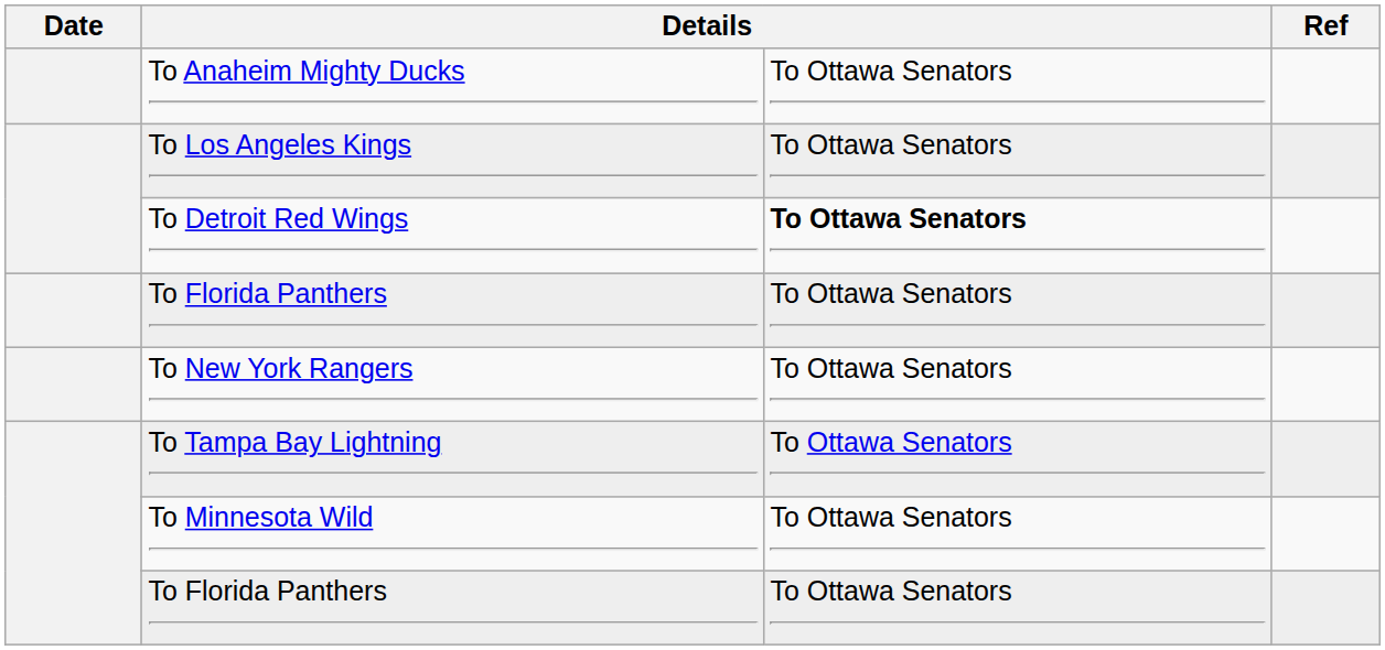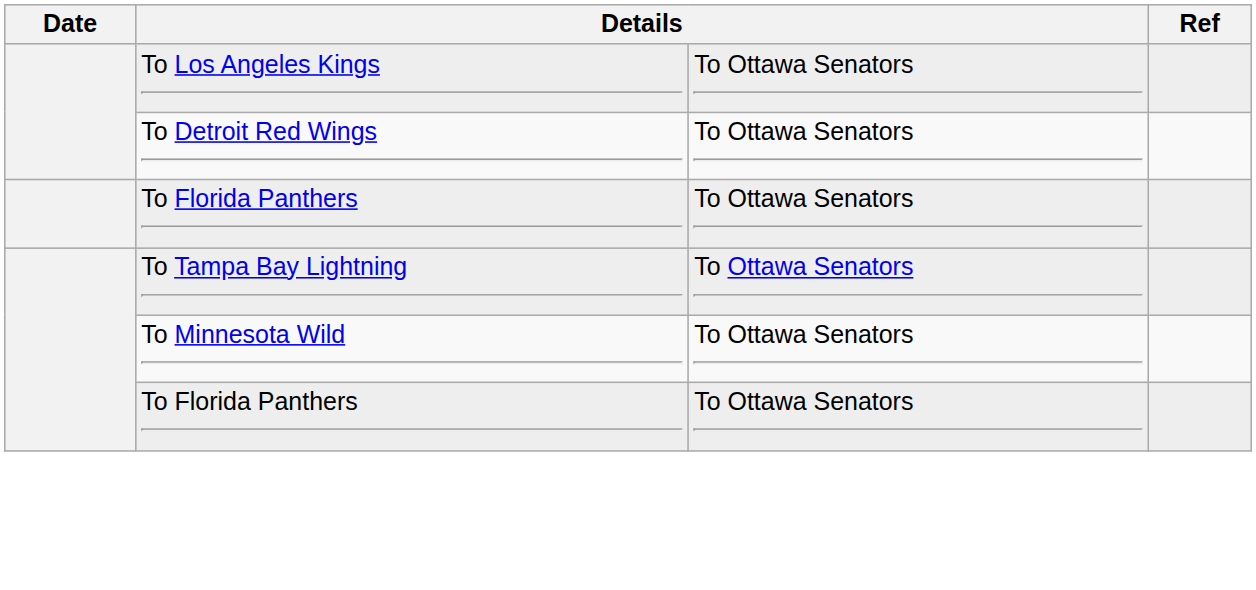- row: To Anaheim Mighty Ducks | To Ottawa Senators
To Detroit Red Wings | column 3: bold -> normal
- row: To New York Rangers | To Ottawa Senators
